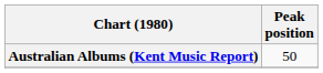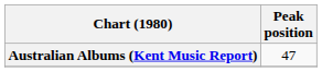Australian Albums (Kent Music Report) | Peak position: 50 -> 47
